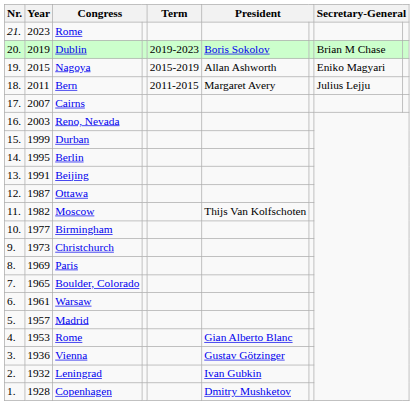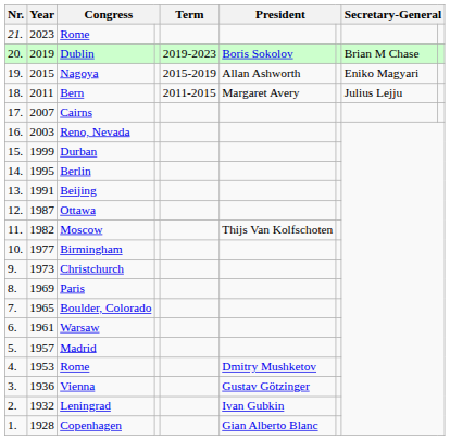4. / Rome | column 6: Gian Alberto Blanc -> Dmitry Mushketov
Copenhagen | column 6: Dmitry Mushketov -> Gian Alberto Blanc
